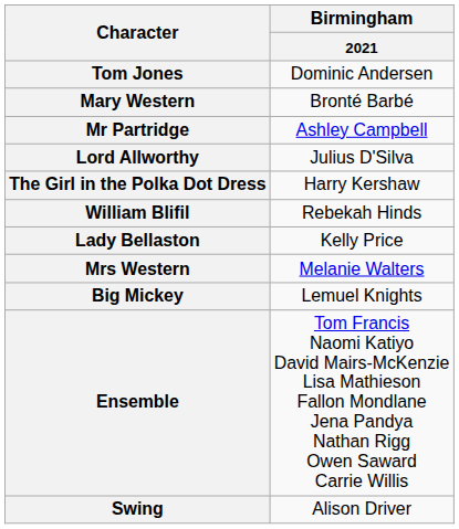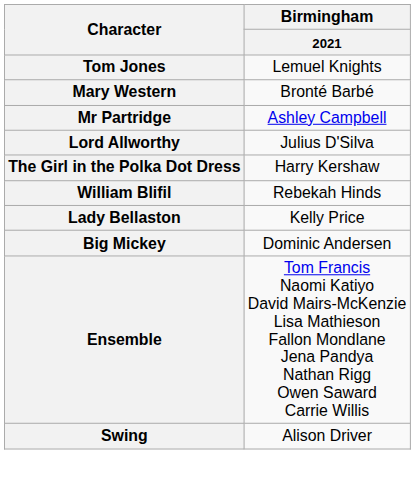Tom Jones | Birmingham / 2021: Dominic Andersen -> Lemuel Knights
- row: Mrs Western | Melanie Walters
Big Mickey | Birmingham / 2021: Lemuel Knights -> Dominic Andersen
